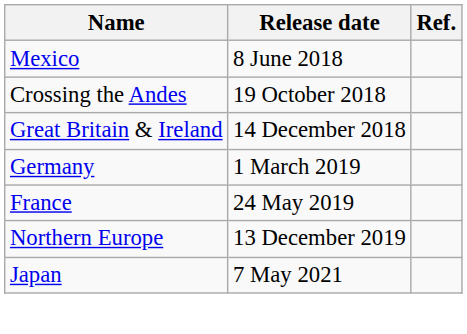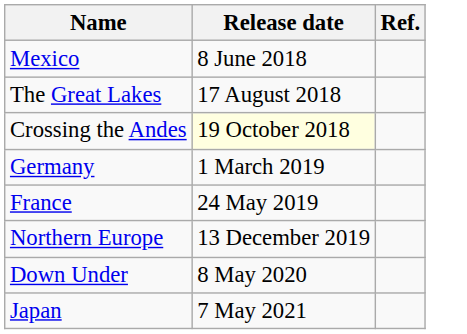+ row: The Great Lakes | 17 August 2018
Crossing the Andes | Release date: no background -> lightyellow background
- row: Great Britain & Ireland | 14 December 2018
+ row: Down Under | 8 May 2020
